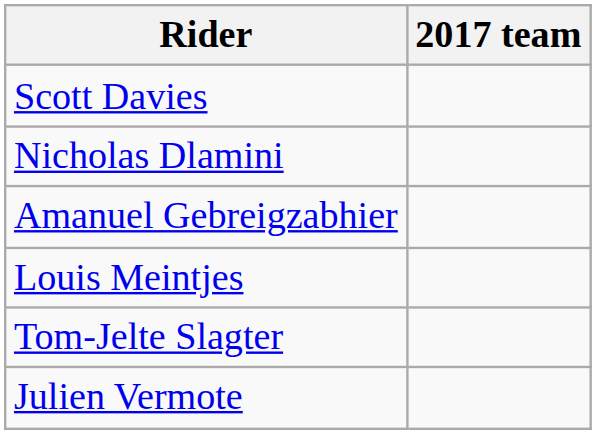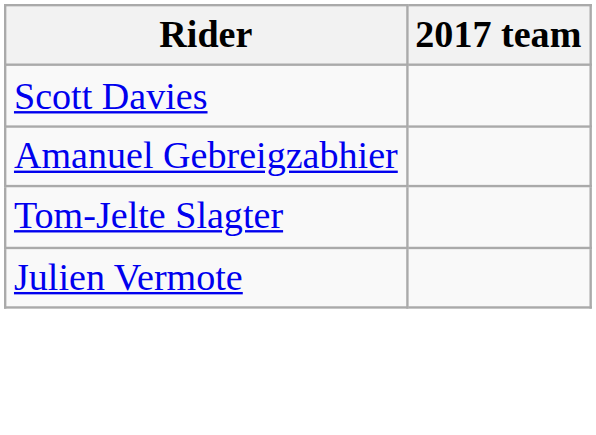- row: Nicholas Dlamini
- row: Louis Meintjes
